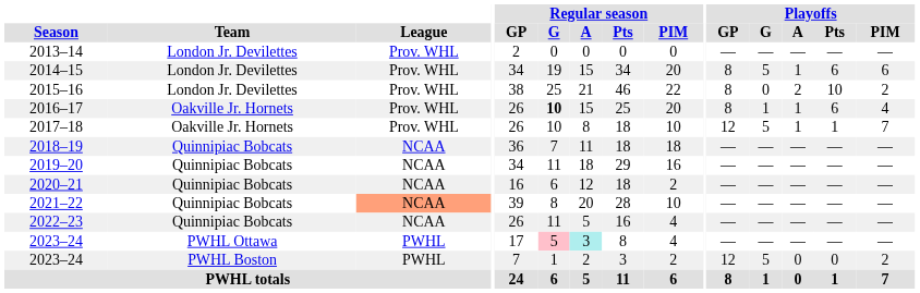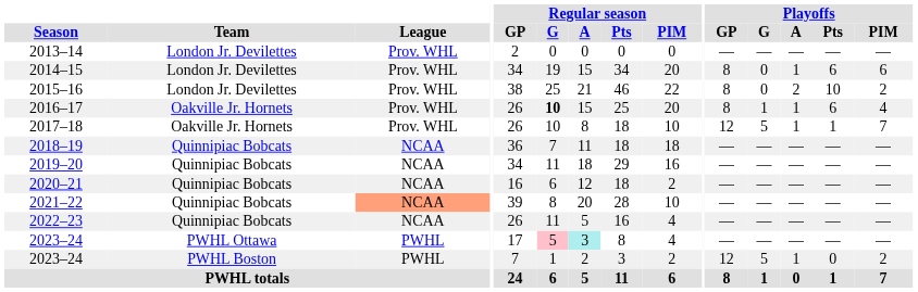2014–15 | Playoffs / G: 5 -> 0
2023–24 / PWHL Boston | Playoffs / A: 0 -> 1
